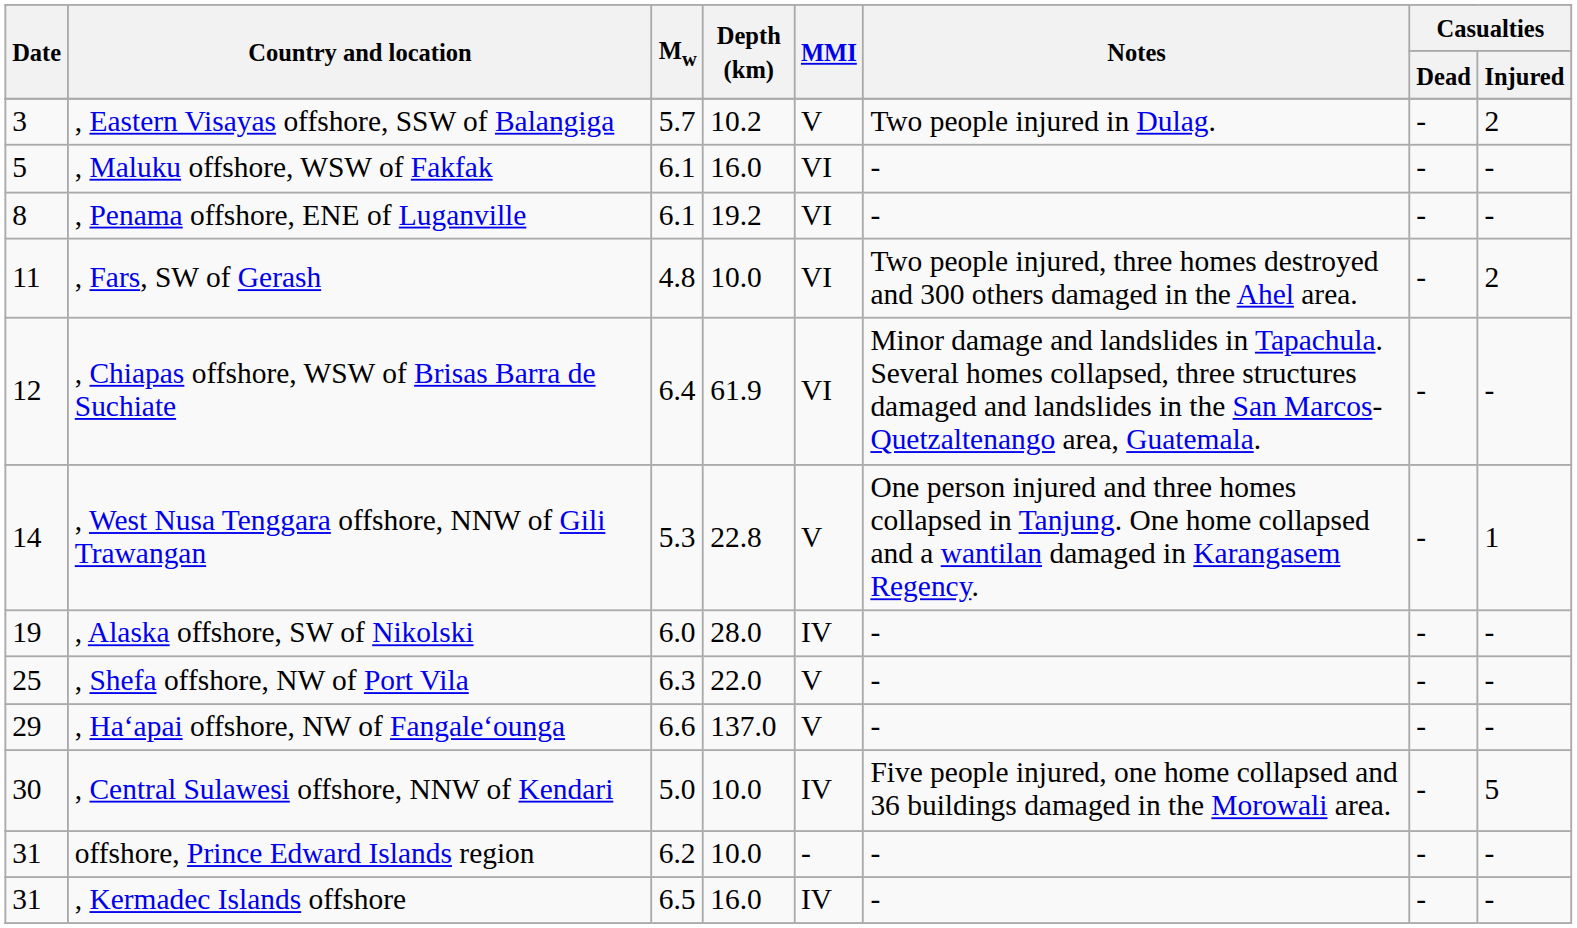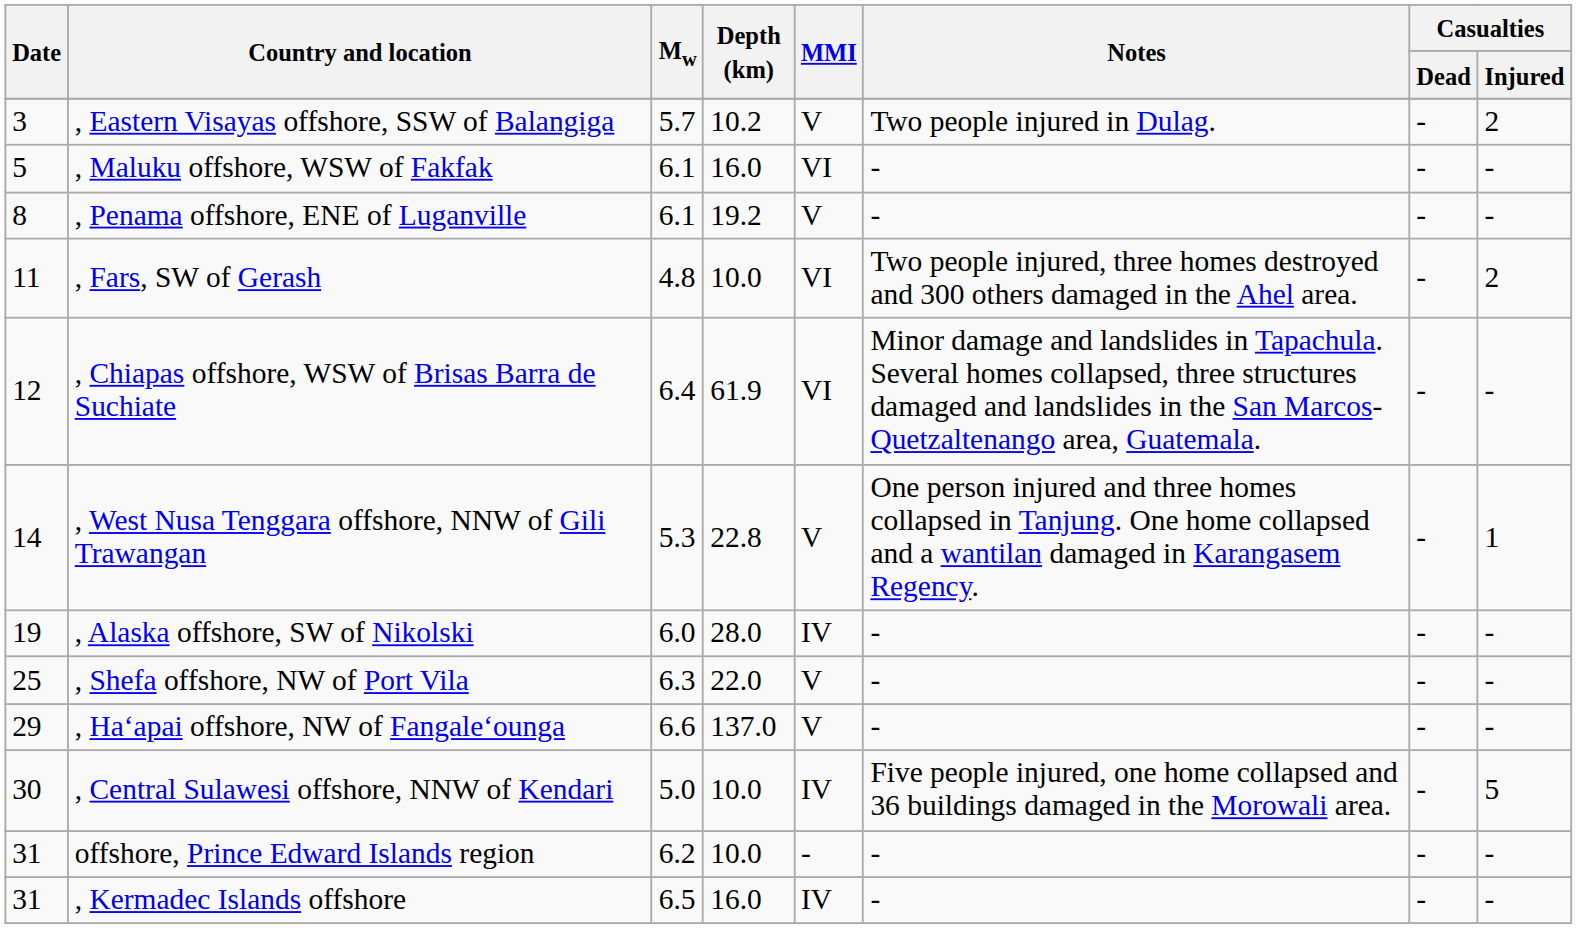, Penama offshore, ENE of Luganville | MMI: VI -> V
